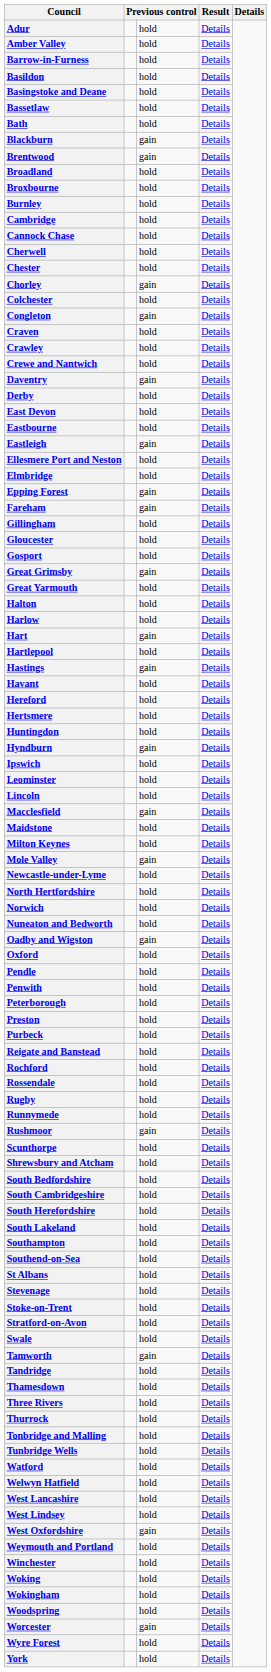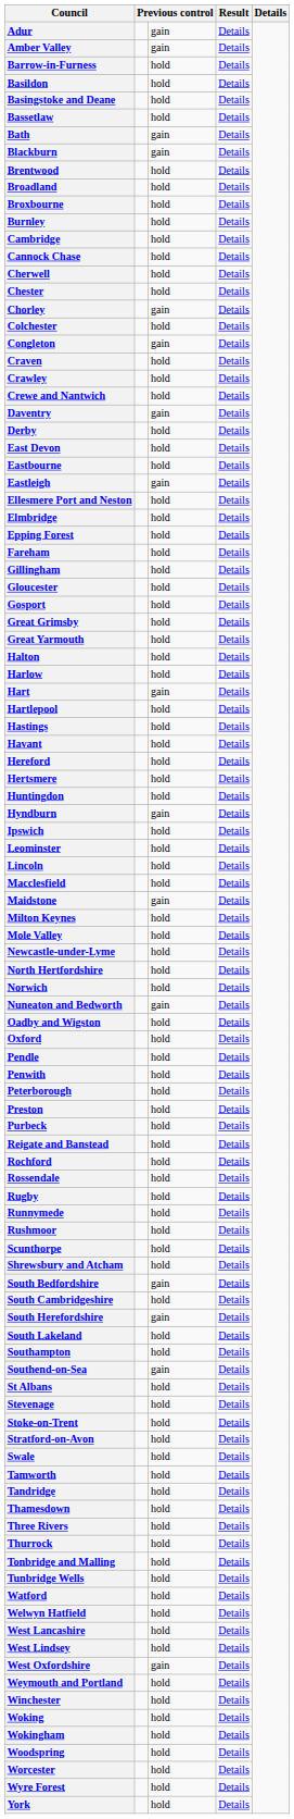Adur | column 3: hold -> gain
Amber Valley | column 3: hold -> gain
Bath | column 3: hold -> gain
Brentwood | column 3: gain -> hold
Epping Forest | column 3: gain -> hold
Fareham | column 3: gain -> hold
Great Grimsby | column 3: gain -> hold
Hastings | column 3: gain -> hold
Macclesfield | column 3: gain -> hold
Maidstone | column 3: hold -> gain
Mole Valley | column 3: gain -> hold
Nuneaton and Bedworth | column 3: hold -> gain
Oadby and Wigston | column 3: gain -> hold
Rushmoor | column 3: gain -> hold
South Bedfordshire | column 3: hold -> gain
South Herefordshire | column 3: hold -> gain
Southend-on-Sea | column 3: hold -> gain
Tamworth | column 3: gain -> hold
Worcester | column 3: gain -> hold
